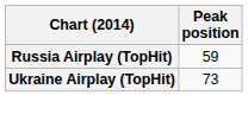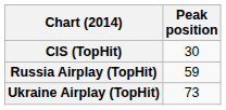+ row: CIS (TopHit) | 30
